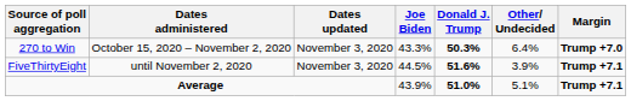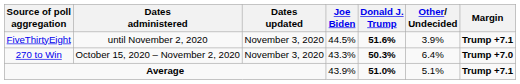rows swapped: 270 to Win <-> FiveThirtyEight
